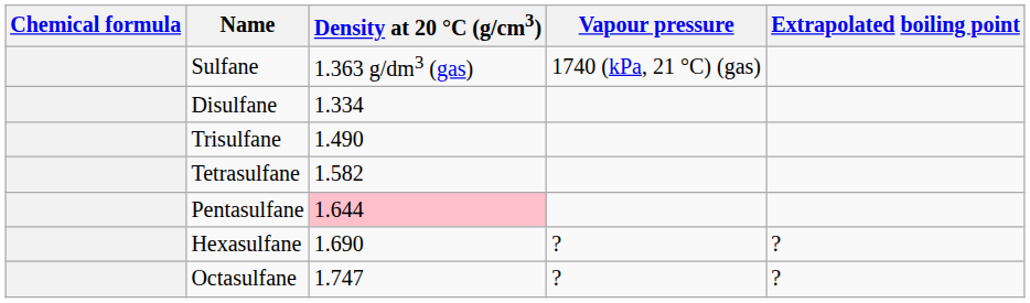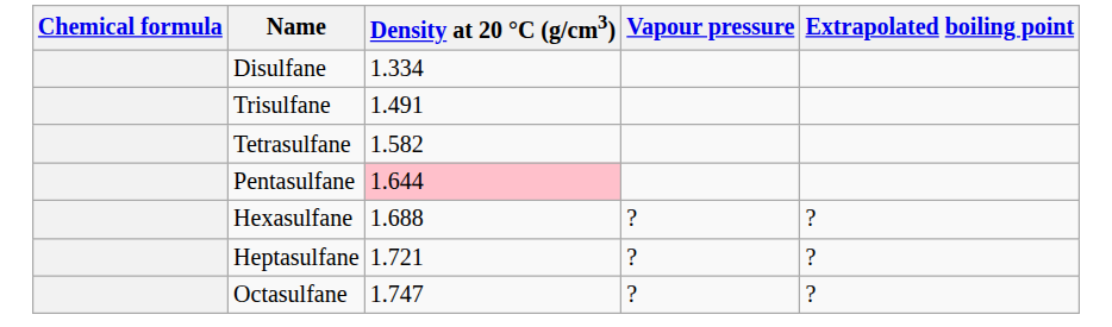- row: Sulfane | 1.363 g/dm3 (gas) | 1740 (kPa, 21 °C) (gas)
Trisulfane | Density at 20 °C (g/cm3): 1.490 -> 1.491
Hexasulfane | Density at 20 °C (g/cm3): 1.690 -> 1.688
+ row: Heptasulfane | 1.721 | ? | ?
